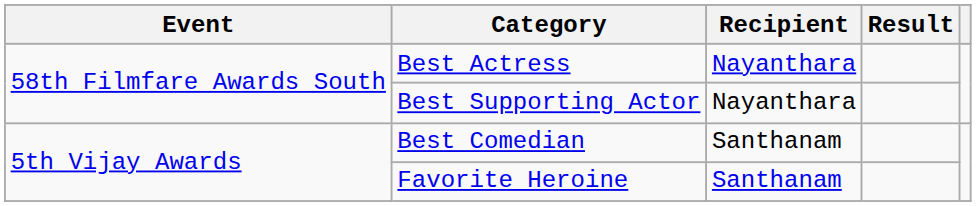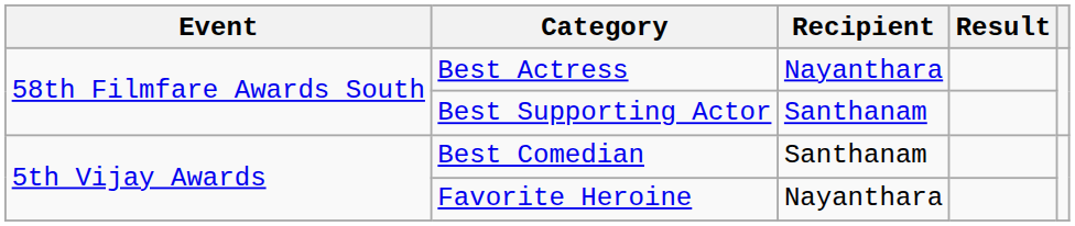Best Supporting Actor | Recipient: Nayanthara -> Santhanam
Favorite Heroine | Recipient: Santhanam -> Nayanthara
